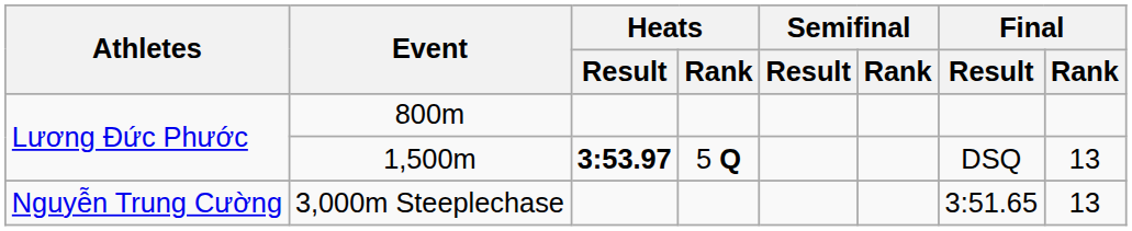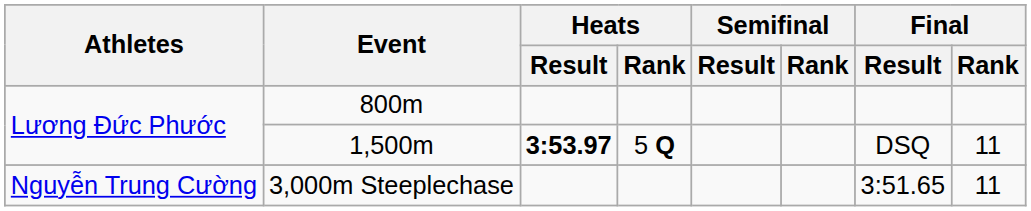1,500m | Final / Rank: 13 -> 11
3,000m Steeplechase | Final / Rank: 13 -> 11
